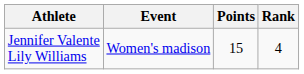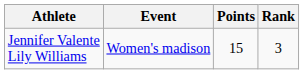Jennifer Valente Lily Williams | Rank: 4 -> 3
